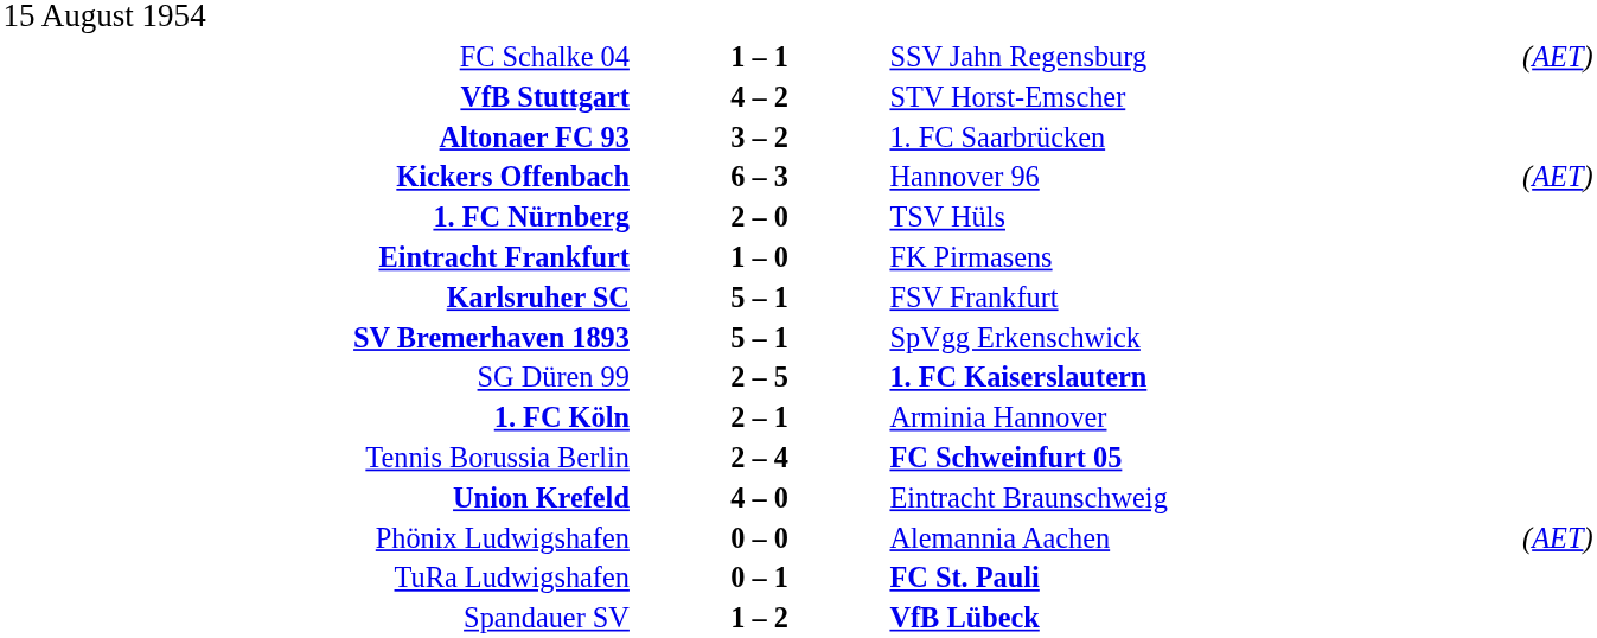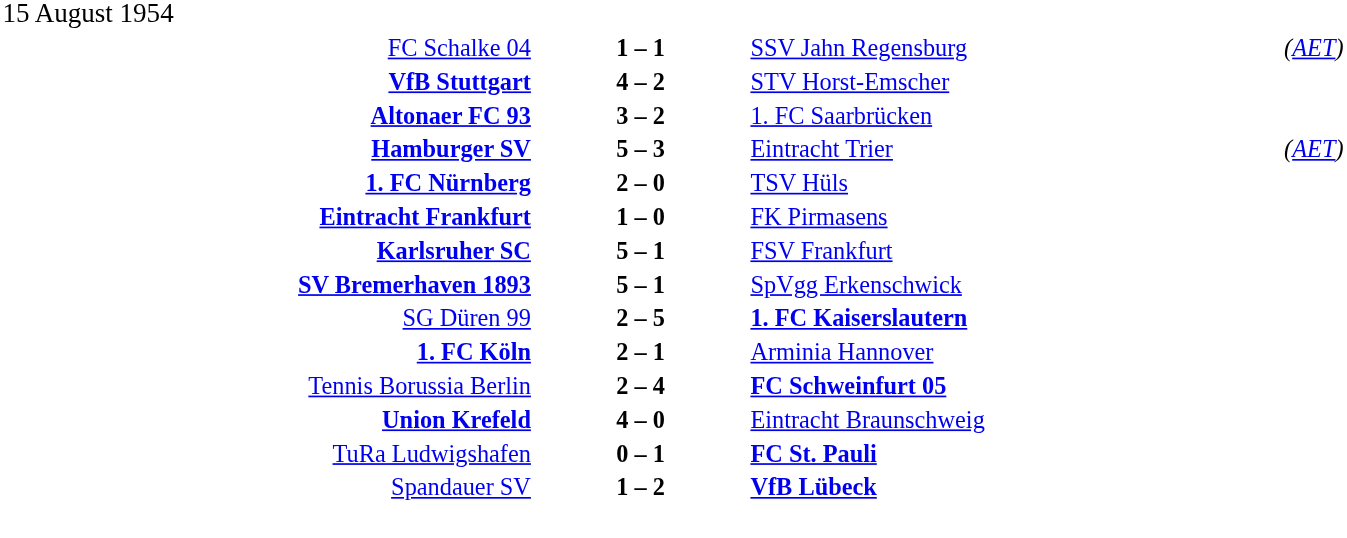+ row: Hamburger SV | 5 – 3 | Eintracht Trier | (AET)
- row: Kickers Offenbach | 6 – 3 | Hannover 96 | (AET)
- row: Phönix Ludwigshafen | 0 – 0 | Alemannia Aachen | (AET)
